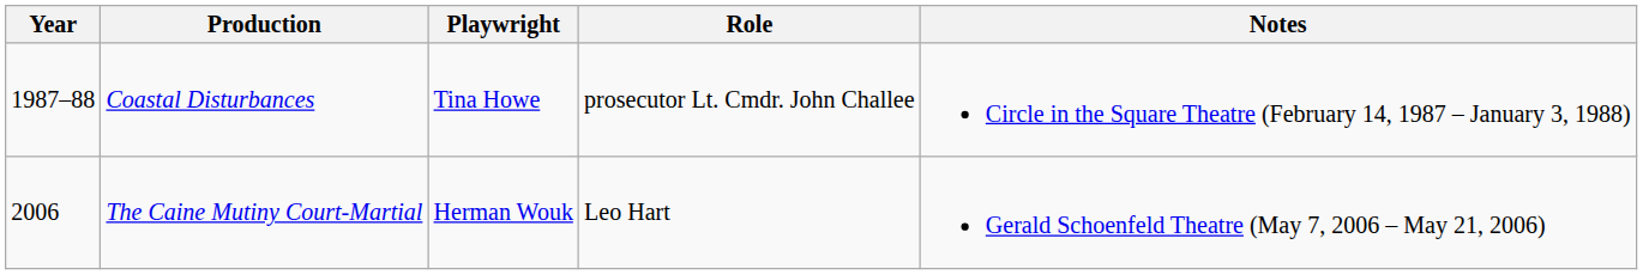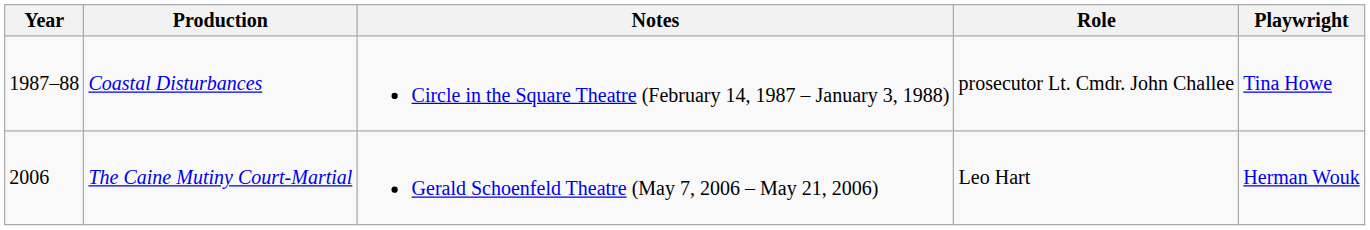columns swapped: Playwright <-> Notes
